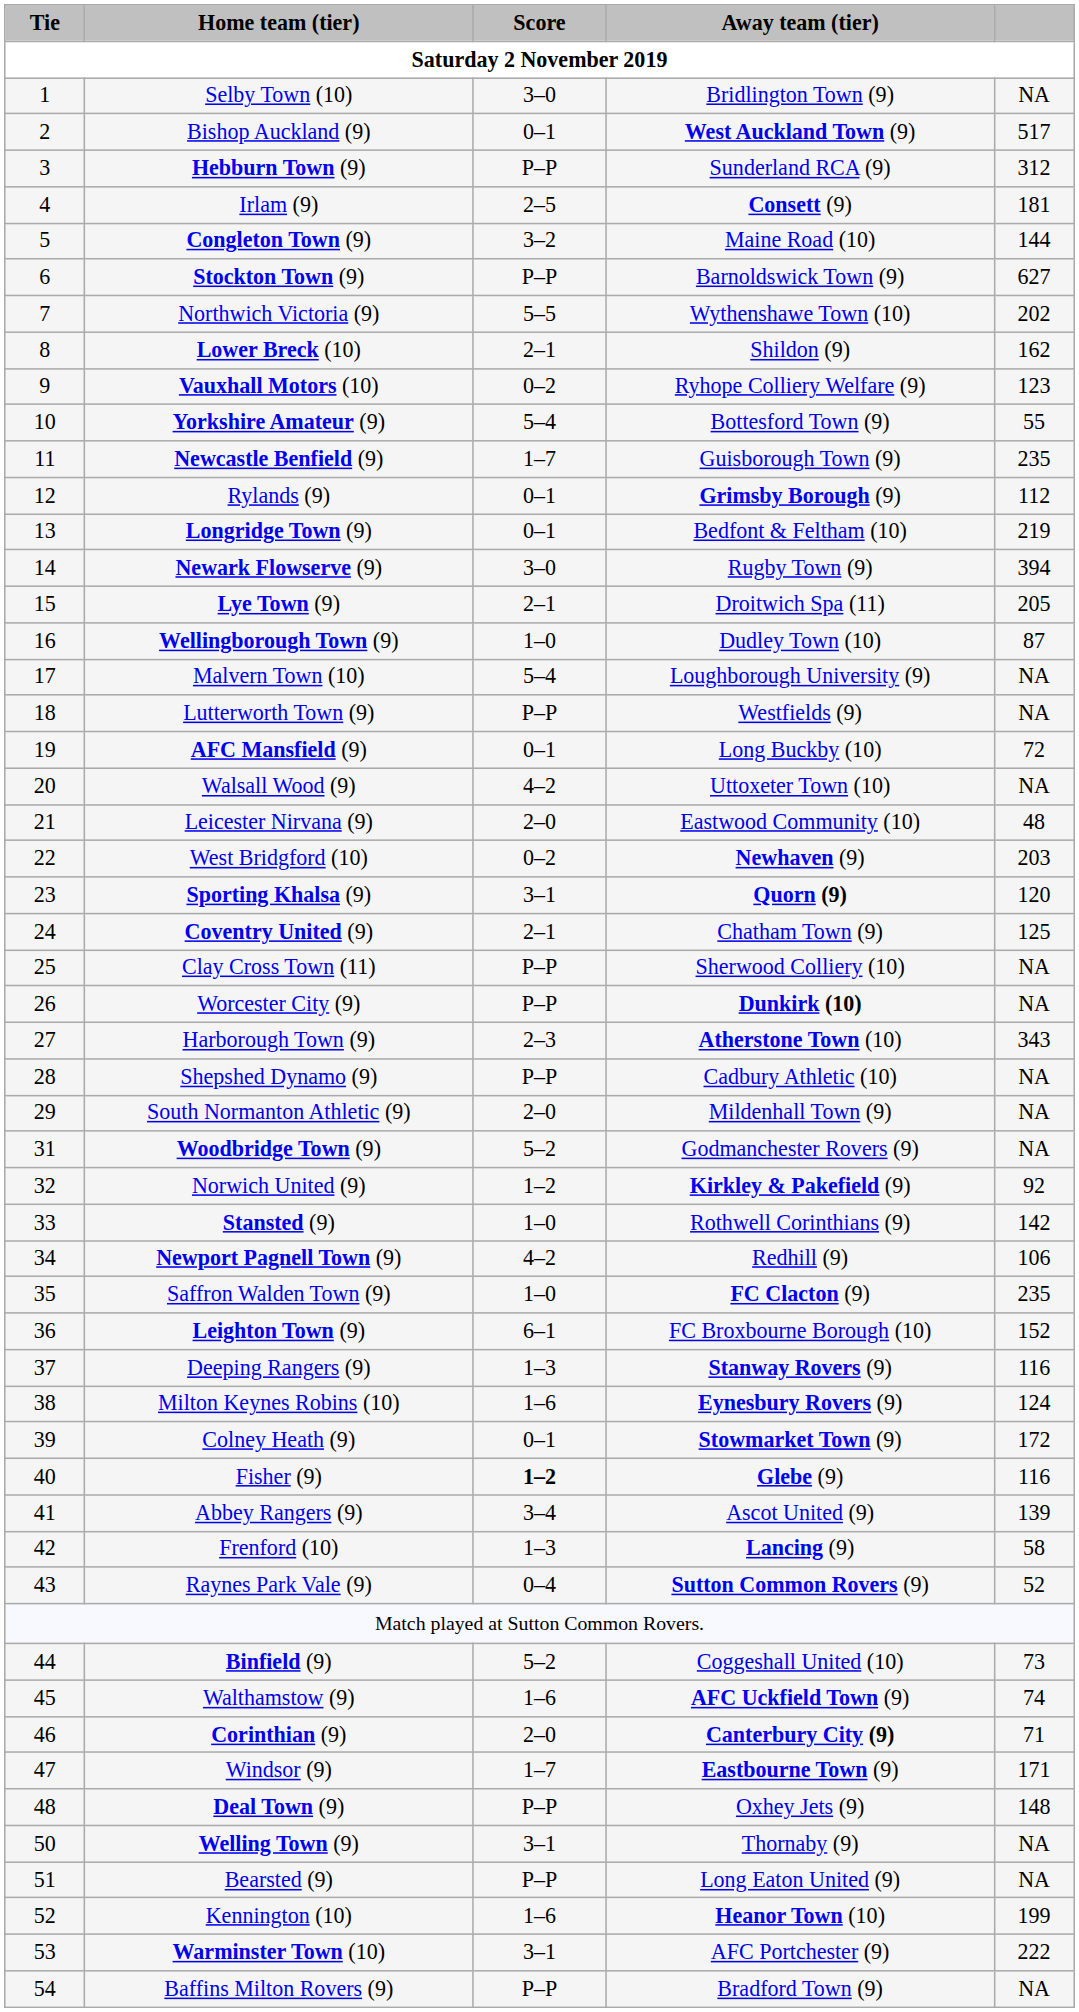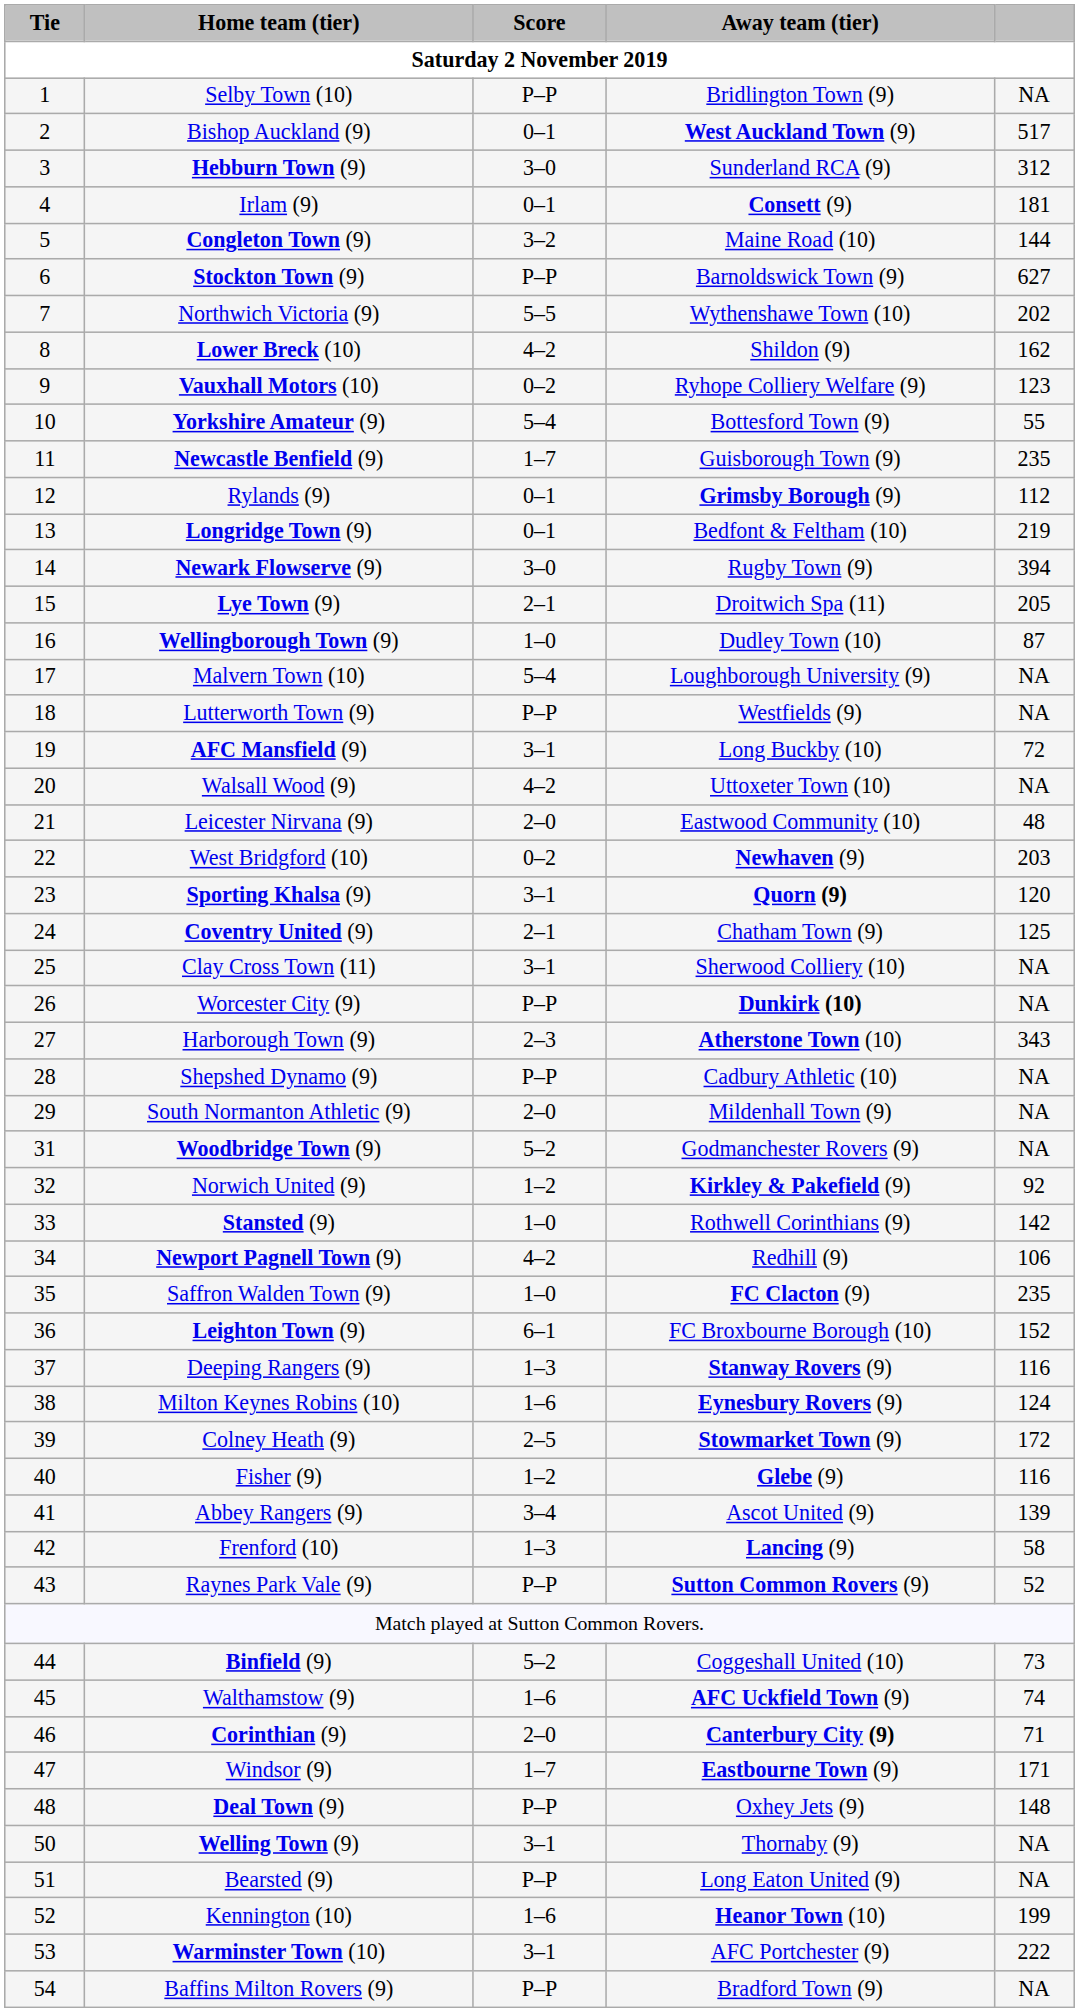Selby Town (10) | Score: 3–0 -> P–P
Hebburn Town (9) | Score: P–P -> 3–0
Irlam (9) | Score: 2–5 -> 0–1
Lower Breck (10) | Score: 2–1 -> 4–2
AFC Mansfield (9) | Score: 0–1 -> 3–1
Clay Cross Town (11) | Score: P–P -> 3–1
Colney Heath (9) | Score: 0–1 -> 2–5
Fisher (9) | Score: bold -> normal
Raynes Park Vale (9) | Score: 0–4 -> P–P
